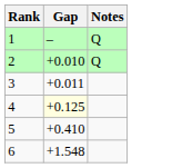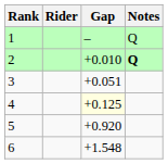+ column: Rider
2 | Notes: normal -> bold
3 | Gap: +0.011 -> +0.051
5 | Gap: +0.410 -> +0.920
